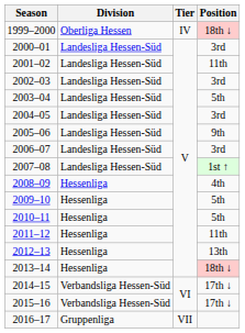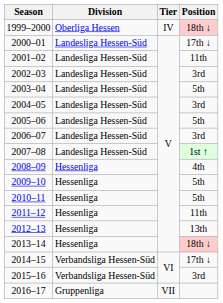2000–01 | Position: 3rd -> 17th ↓
2005–06 | Position: 9th -> 5th
2015–16 | Position: 17th ↓ -> 3rd
